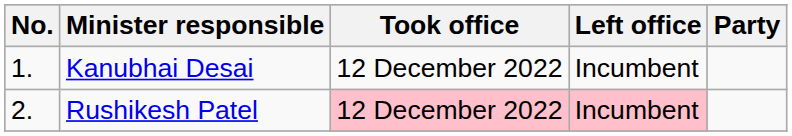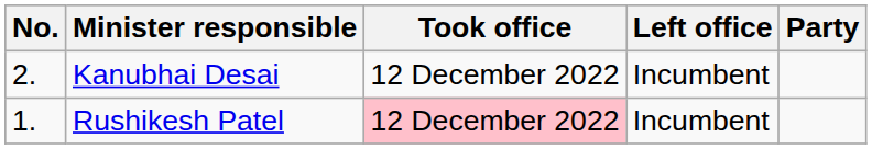Kanubhai Desai | No.: 1. -> 2.
Rushikesh Patel | No.: 2. -> 1.
Rushikesh Patel | Left office: pink background -> no background
